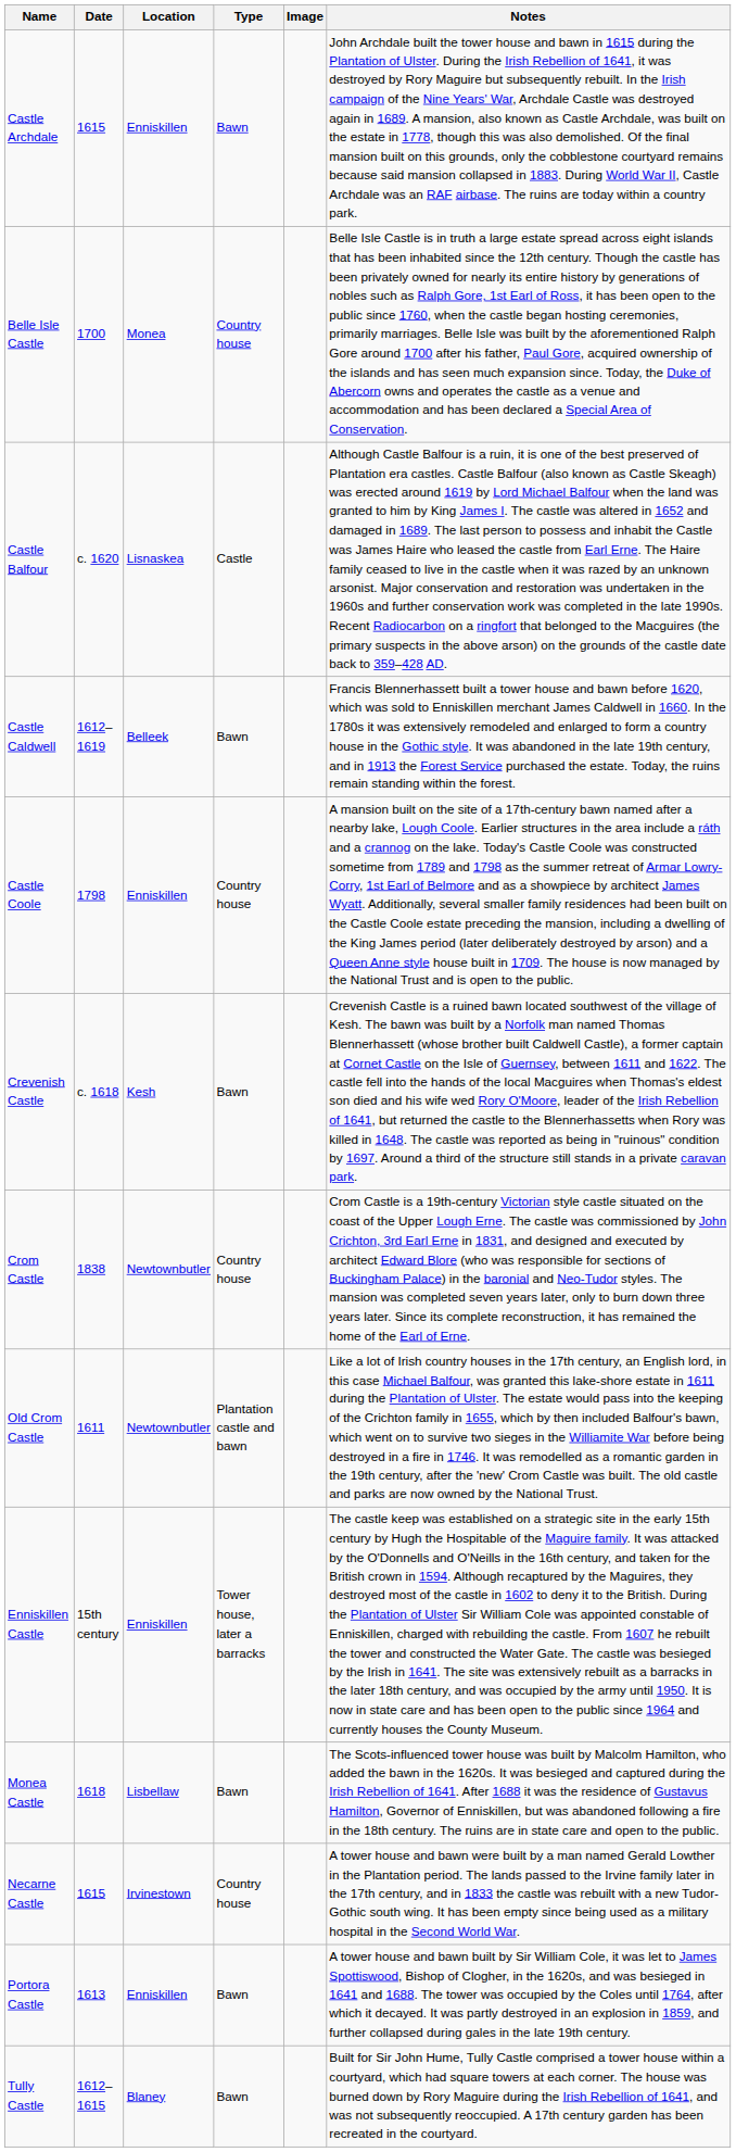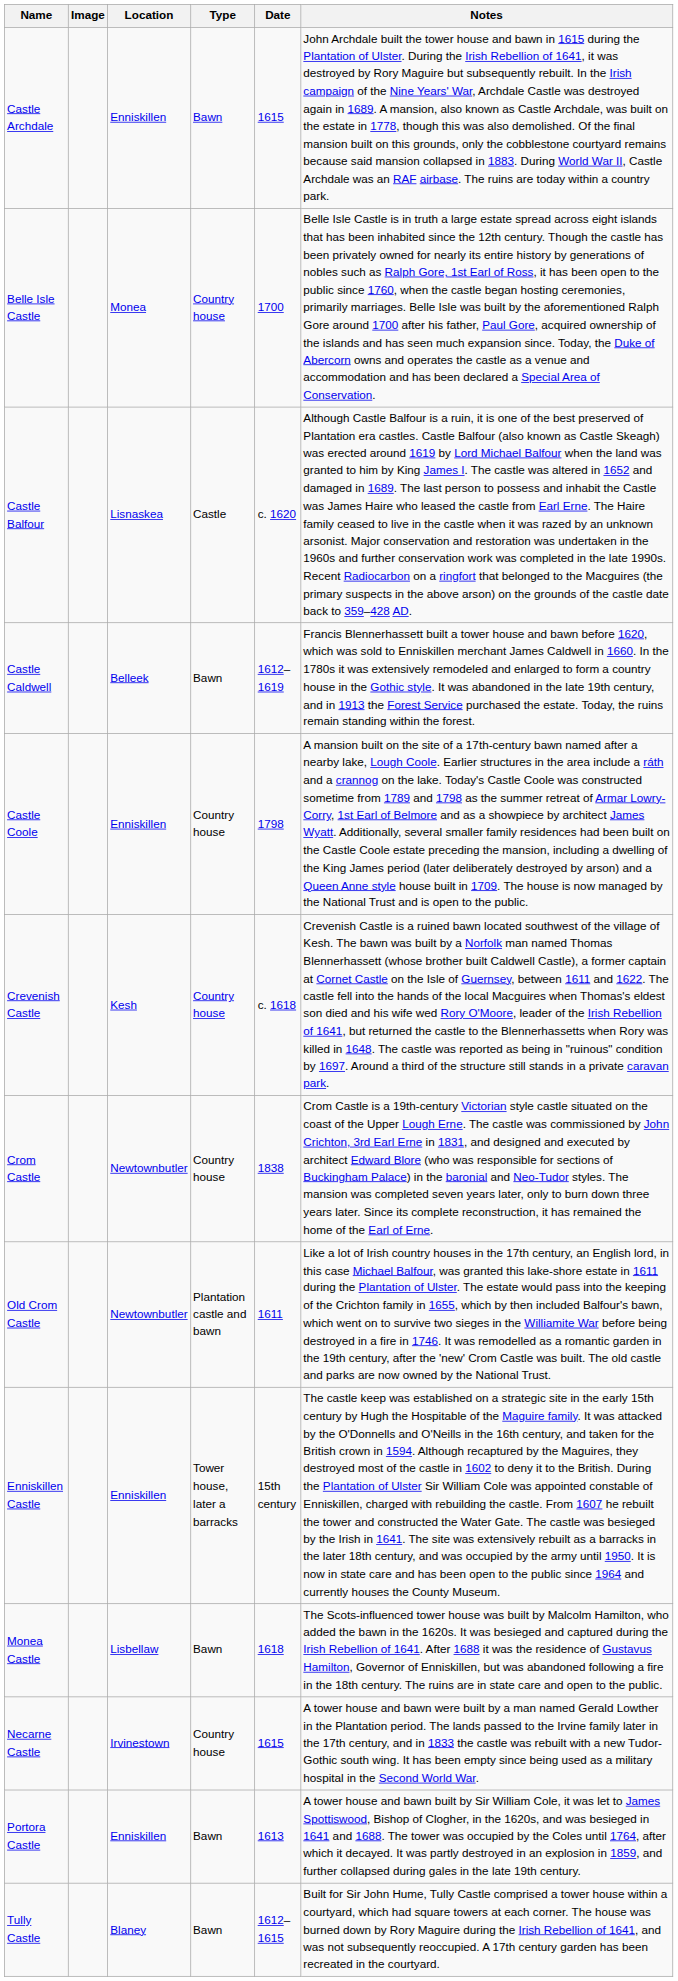columns swapped: Image <-> Date
Crevenish Castle | Type: Bawn -> Country house
